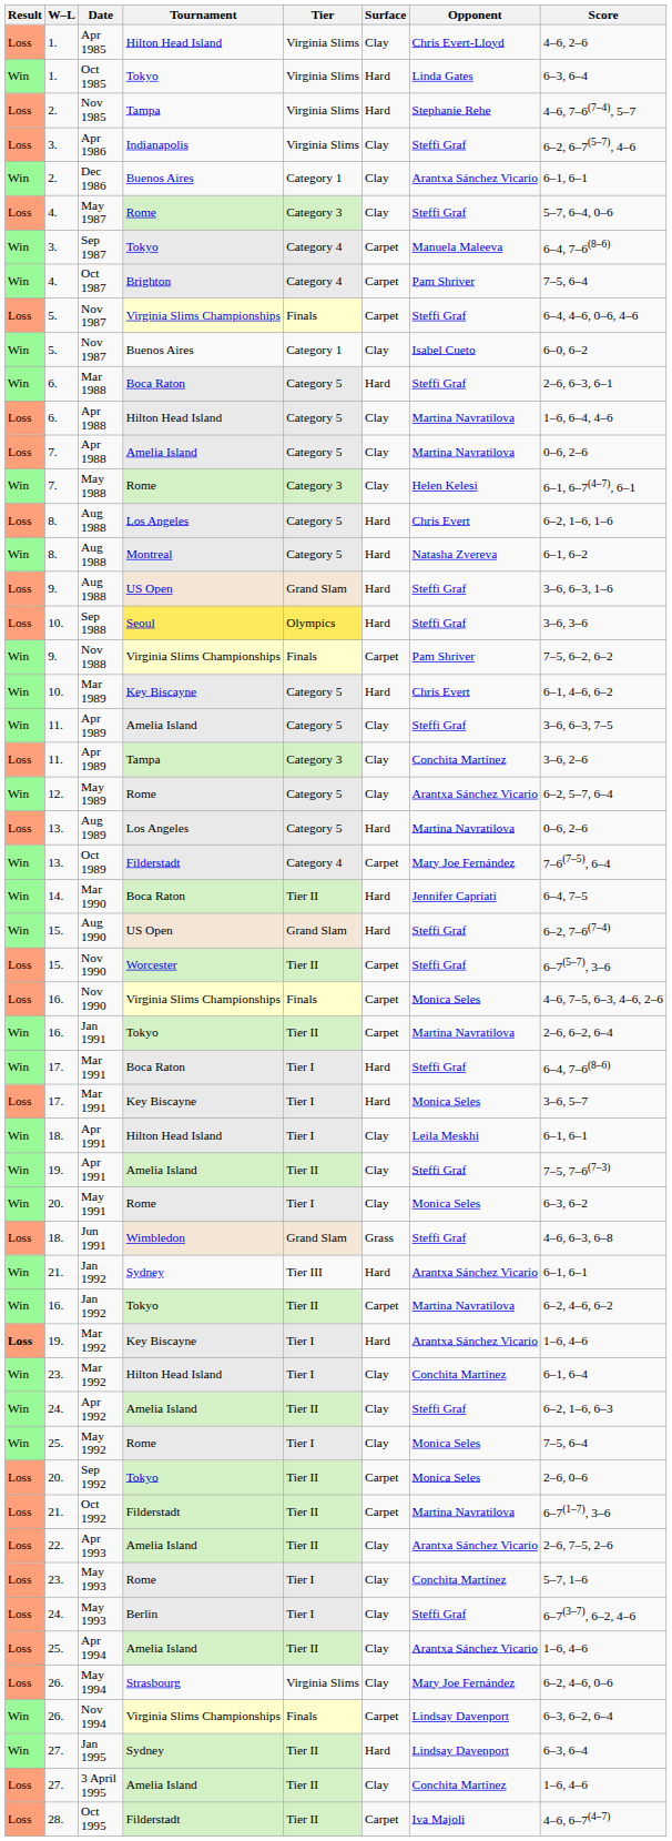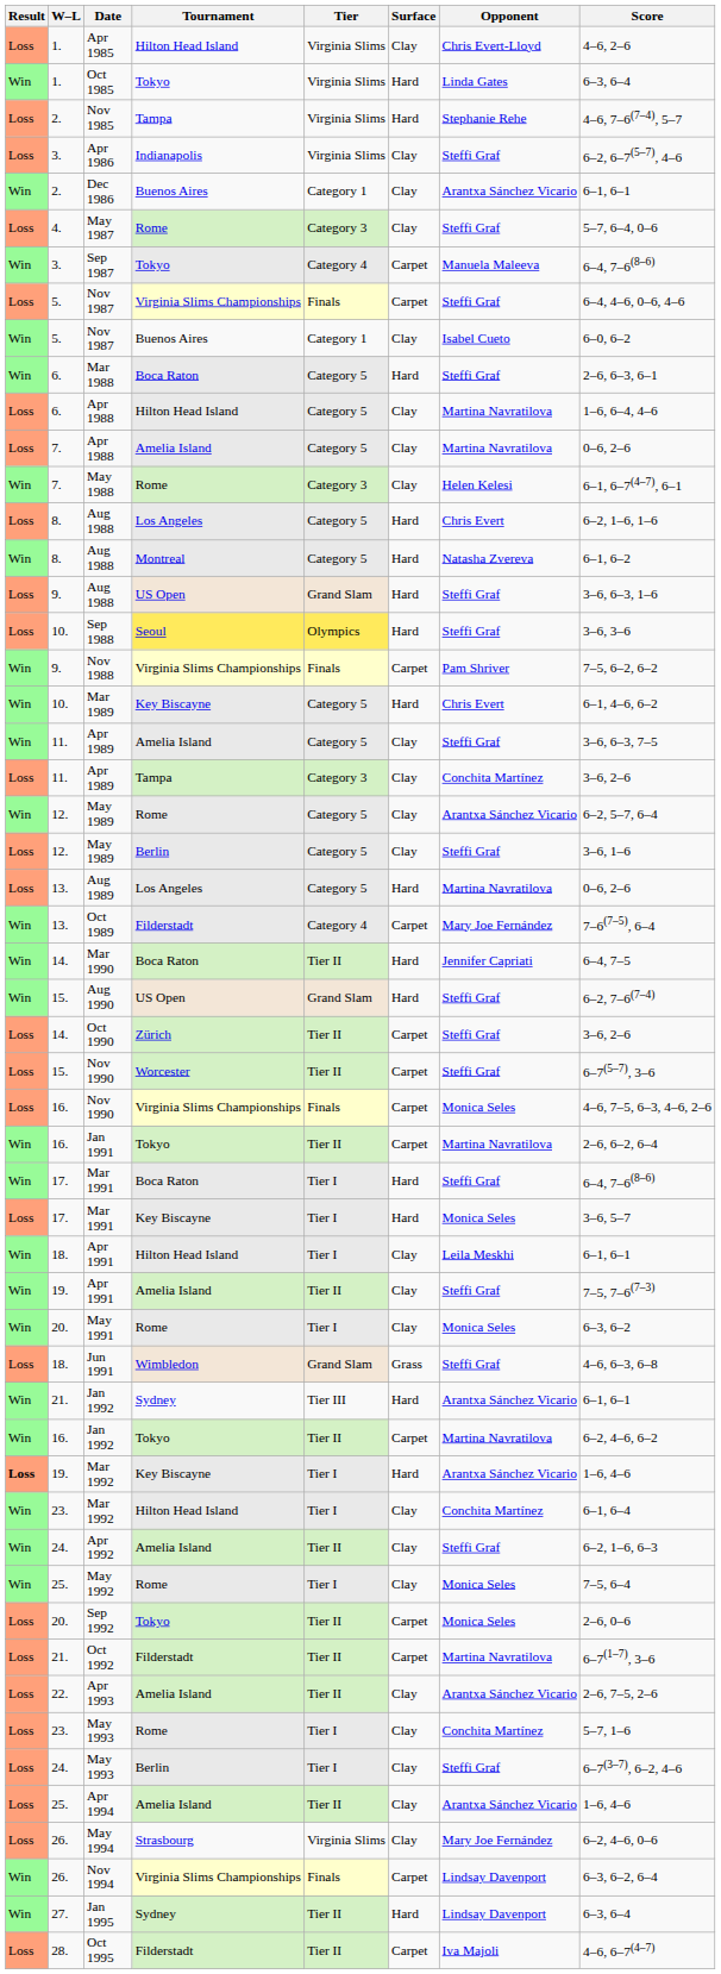- row: Win | 4. | Oct 1987 | Brighton | Category 4 | Carpet | Pam Shriver | 7–5, 6–4
+ row: Loss | 12. | May 1989 | Berlin | Category 5 | Clay | Steffi Graf | 3–6, 1–6
+ row: Loss | 14. | Oct 1990 | Zürich | Tier II | Carpet | Steffi Graf | 3–6, 2–6
- row: Loss | 27. | 3 April 1995 | Amelia Island | Tier II | Clay | Conchita Martínez | 1–6, 4–6
